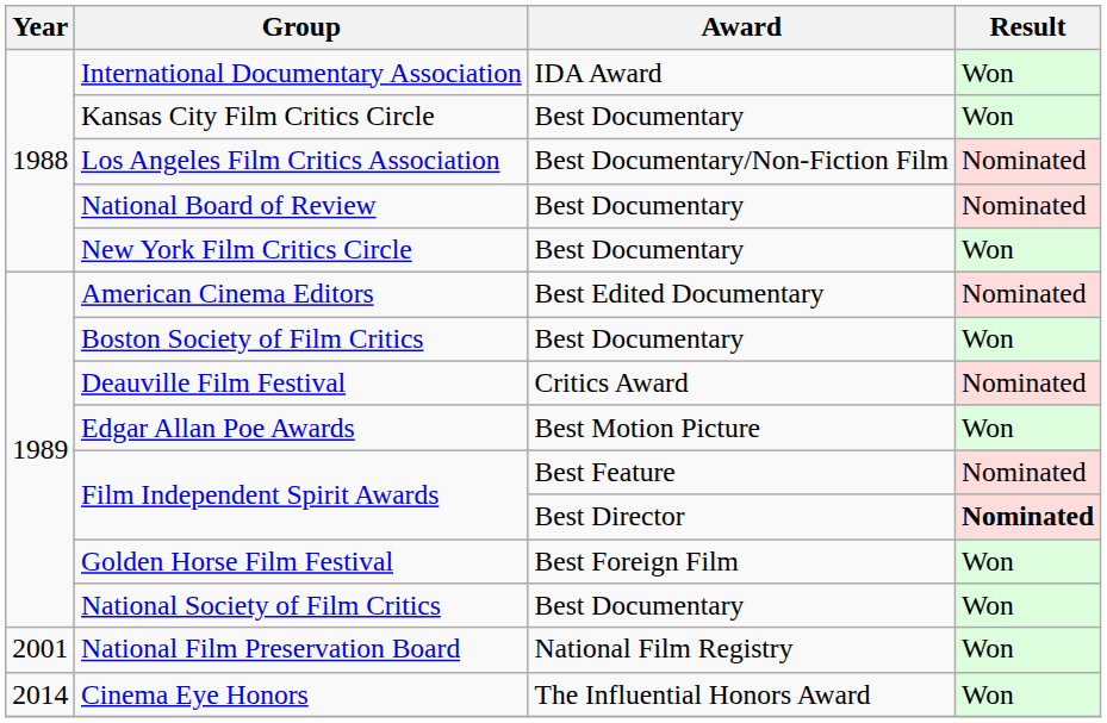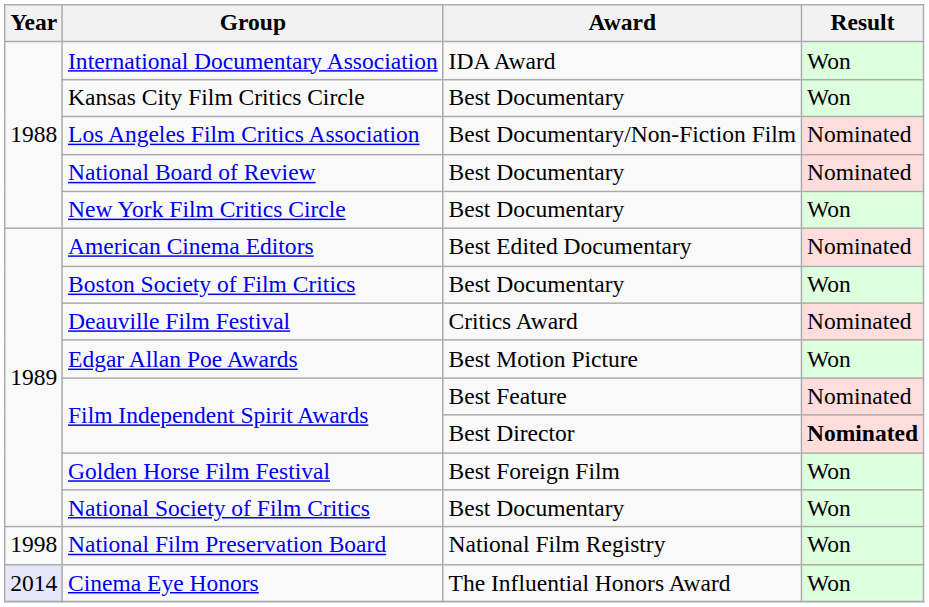National Film Preservation Board | Year: 2001 -> 1998
Cinema Eye Honors | Year: no background -> lavender background
